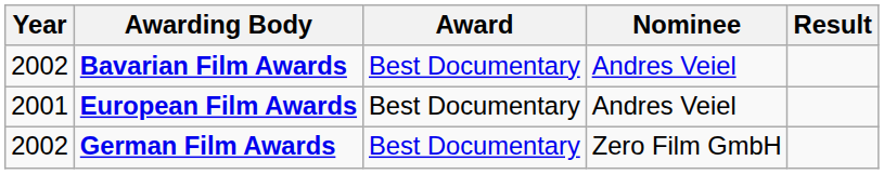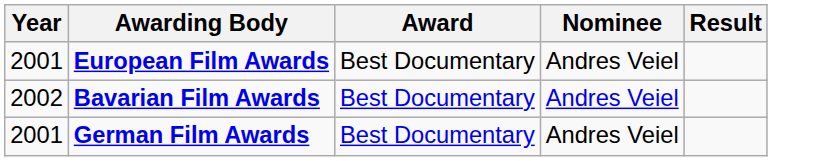rows swapped: European Film Awards <-> Bavarian Film Awards
German Film Awards | Year: 2002 -> 2001
German Film Awards | Nominee: Zero Film GmbH -> Andres Veiel
